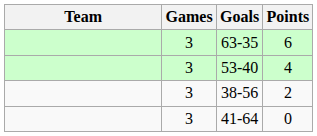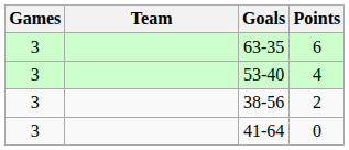columns swapped: Team <-> Games
